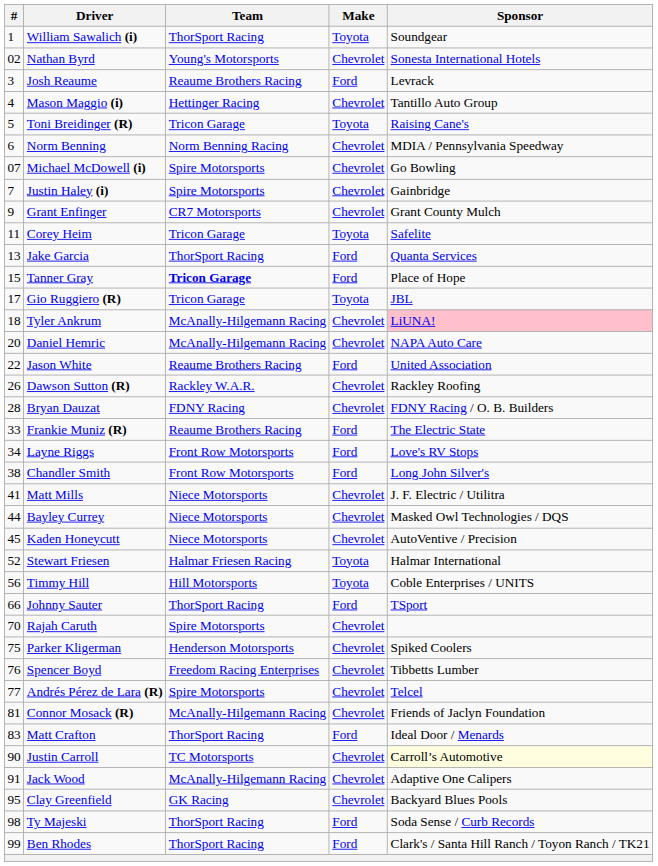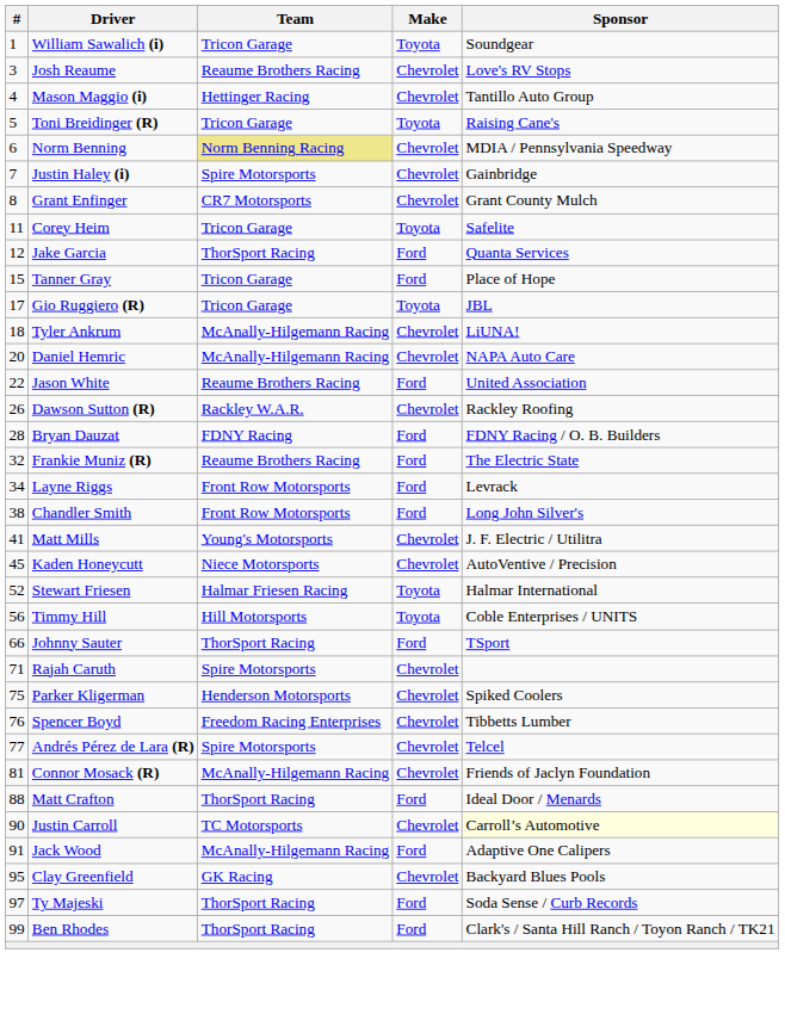William Sawalich (i) | Team: ThorSport Racing -> Tricon Garage
- row: 02 | Nathan Byrd | Young's Motorsports | Chevrolet | Sonesta International Hotels
Josh Reaume | Make: Ford -> Chevrolet
Josh Reaume | Sponsor: Levrack -> Love's RV Stops
Norm Benning | Team: no background -> khaki background
- row: 07 | Michael McDowell (i) | Spire Motorsports | Chevrolet | Go Bowling
Grant Enfinger | #: 9 -> 8
Jake Garcia | #: 13 -> 12
Tanner Gray | Team: bold -> normal
Tyler Ankrum | Sponsor: pink background -> no background
Bryan Dauzat | Make: Chevrolet -> Ford
Frankie Muniz (R) | #: 33 -> 32
Layne Riggs | Sponsor: Love's RV Stops -> Levrack
Matt Mills | Team: Niece Motorsports -> Young's Motorsports
- row: 44 | Bayley Currey | Niece Motorsports | Chevrolet | Masked Owl Technologies / DQS
Rajah Caruth | #: 70 -> 71
Matt Crafton | #: 83 -> 88
Jack Wood | Make: Chevrolet -> Ford
Ty Majeski | #: 98 -> 97
